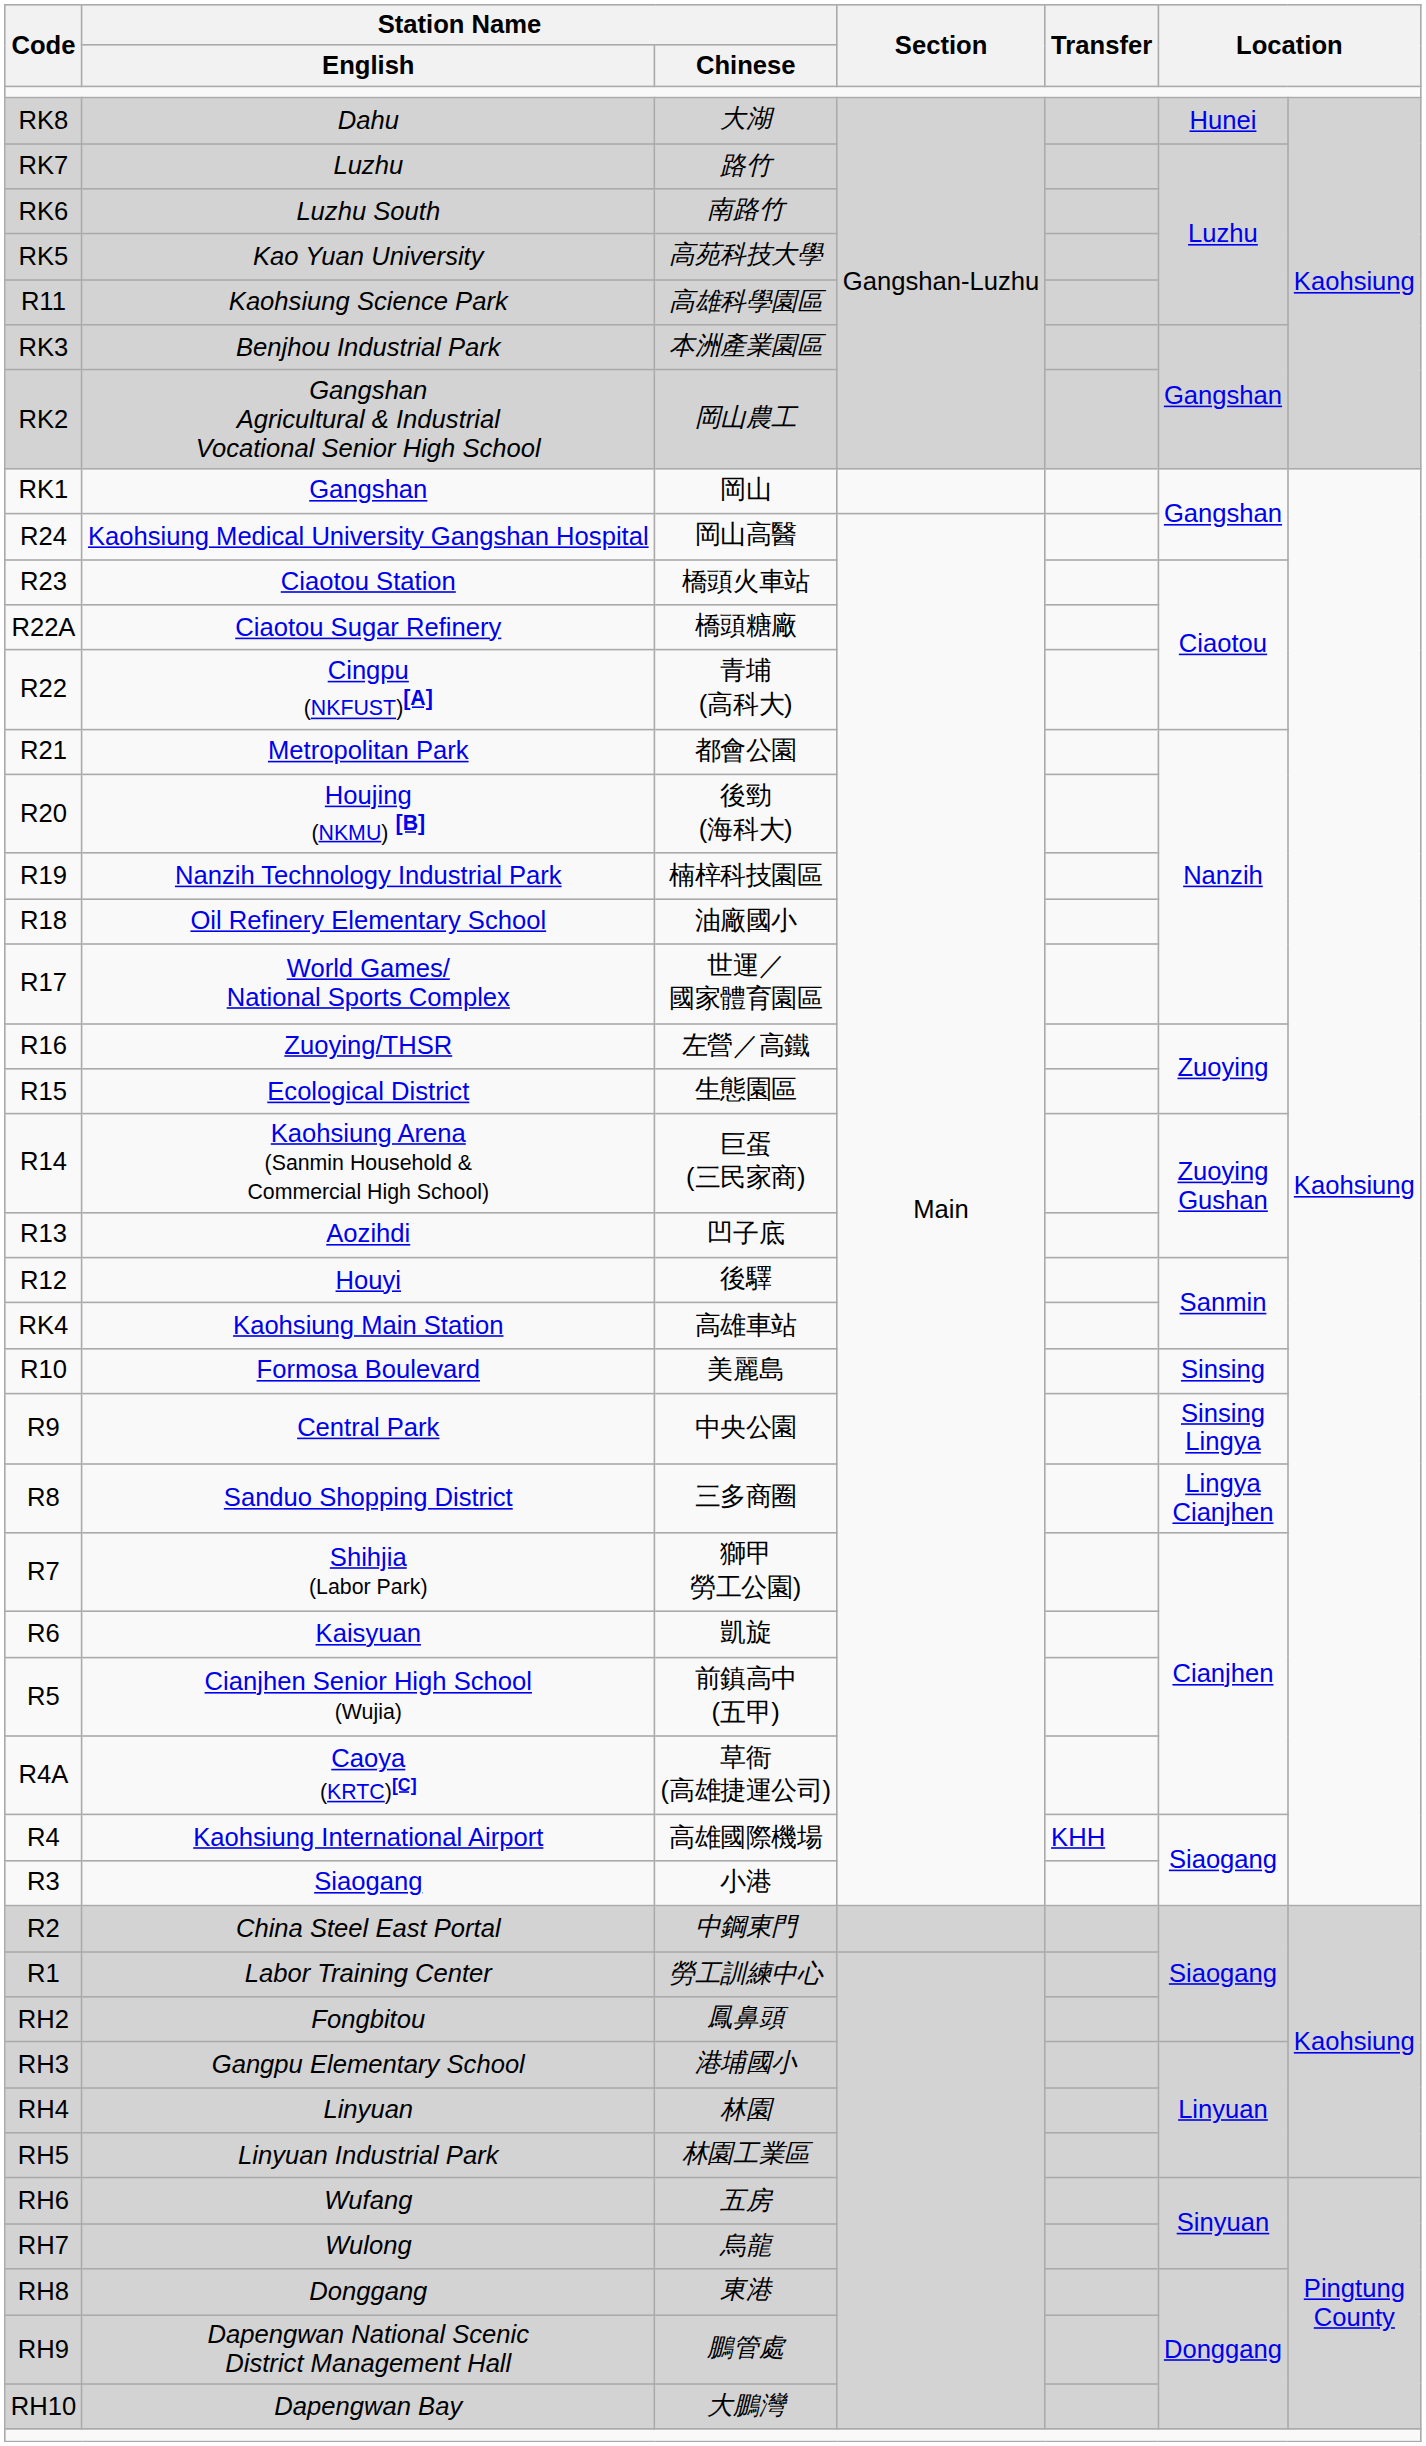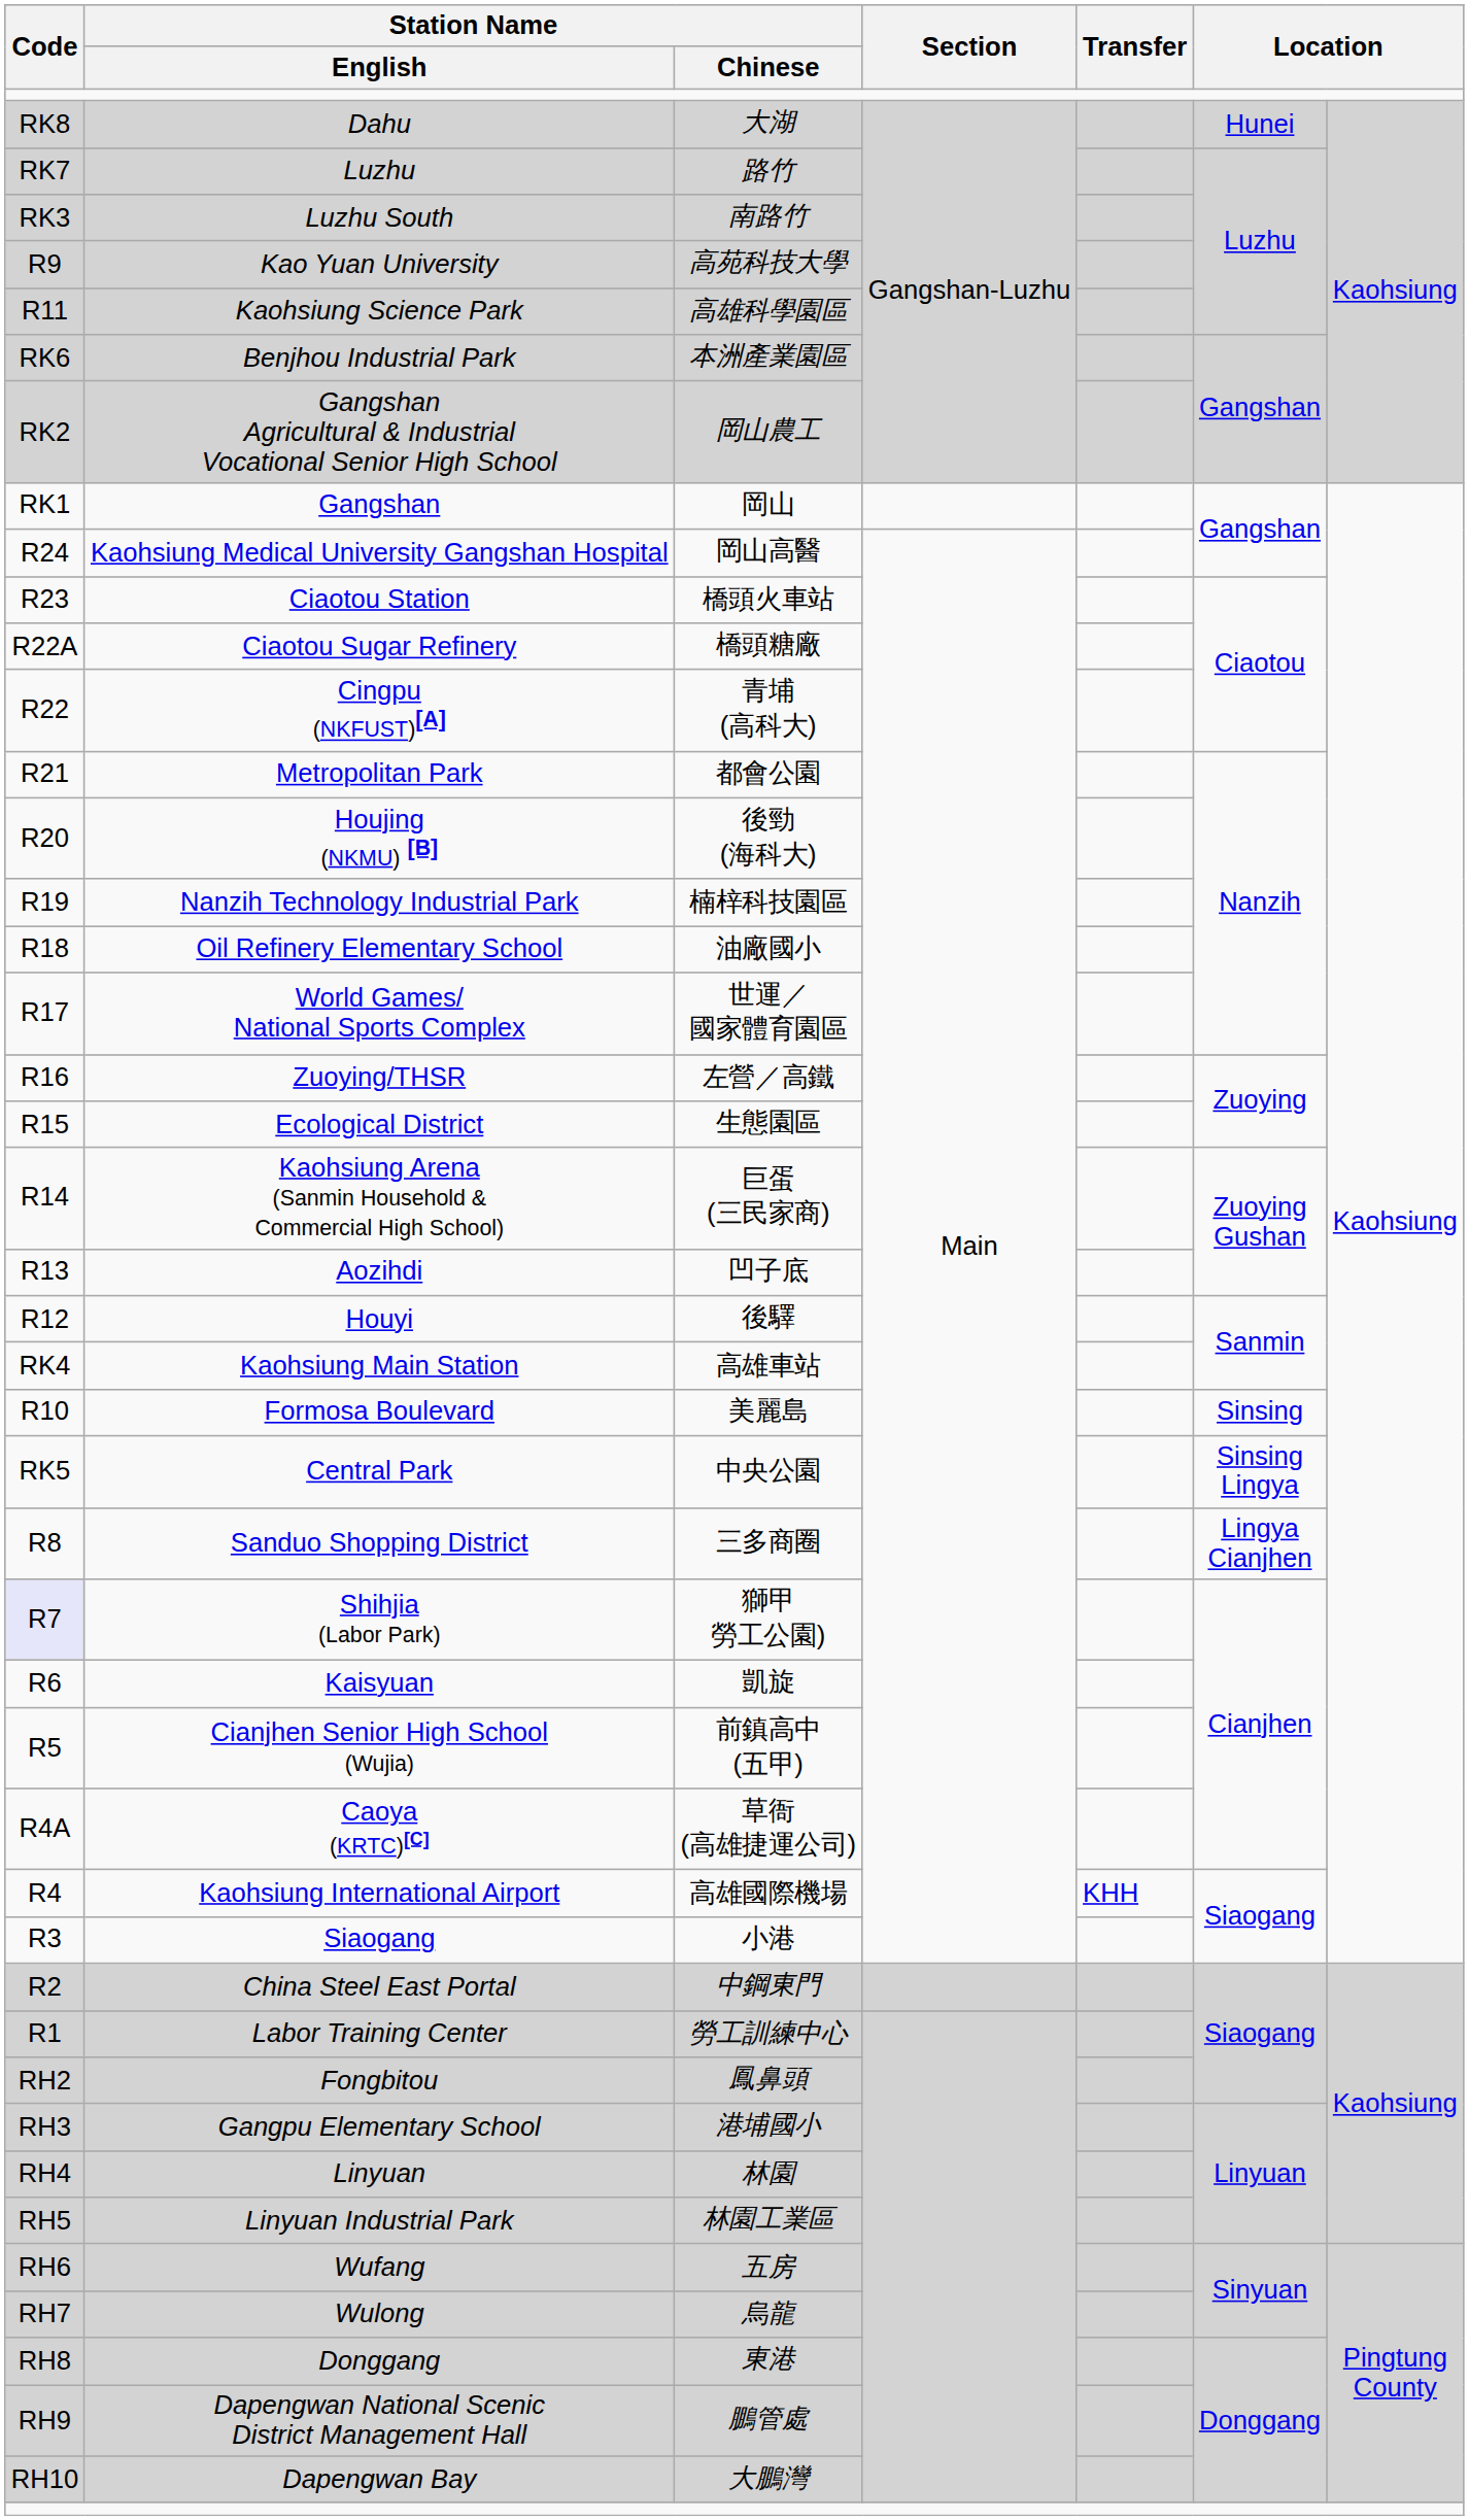Luzhu South | Code: RK6 -> RK3
Kao Yuan University | Code: RK5 -> R9
Benjhou Industrial Park | Code: RK3 -> RK6
Central Park | Code: R9 -> RK5
Shihjia (Labor Park) | Code: no background -> lavender background
